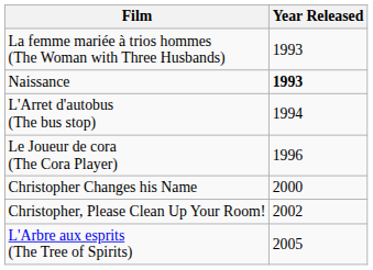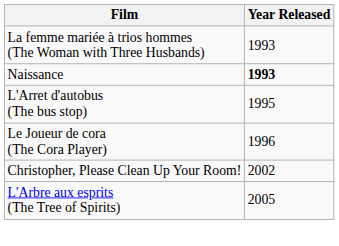L'Arret d'autobus (The bus stop) | Year Released: 1994 -> 1995
- row: Christopher Changes his Name | 2000
